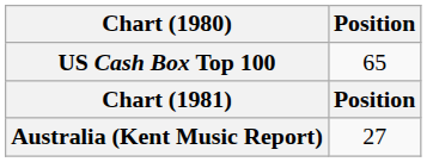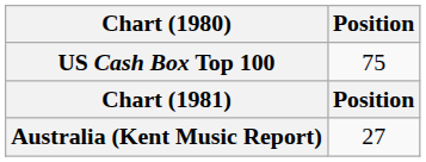US Cash Box Top 100 | Position: 65 -> 75
